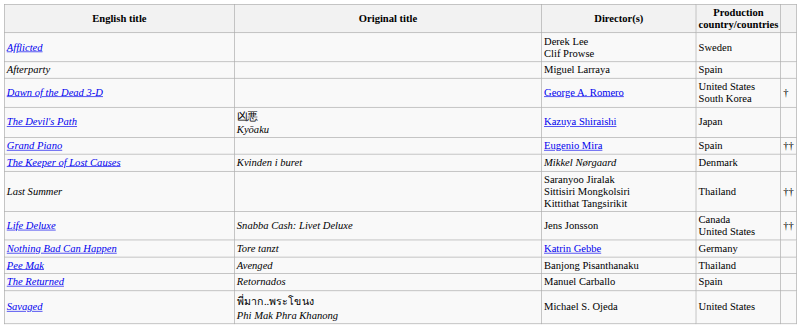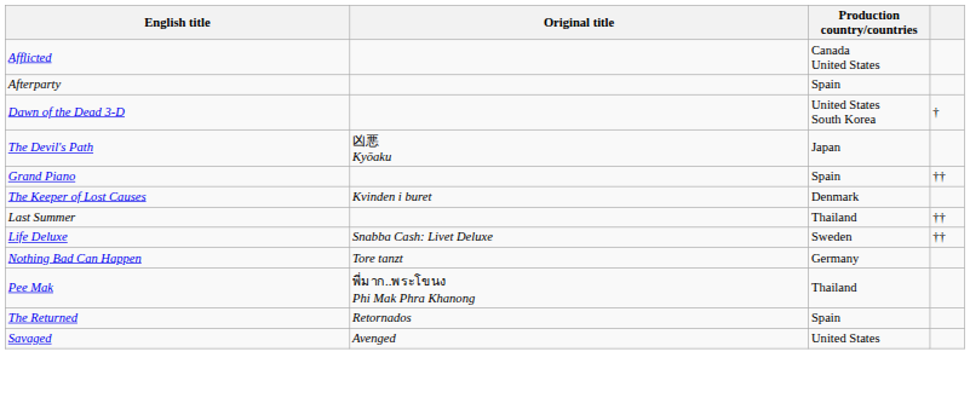- column: Director(s) | Derek Lee Clif Prowse | Miguel Larraya | George A. Romero | Kazuya Shiraishi | Eugenio Mira | Mikkel Nørgaard | Saranyoo Jiralak Sittisiri Mongkolsiri Kittithat Tangsirikit | Jens Jonsson | Katrin Gebbe | Banjong Pisanthanaku | Manuel Carballo | Michael S. Ojeda
Afflicted | Production country/countries: Sweden -> Canada United States
Life Deluxe | Production country/countries: Canada United States -> Sweden
Pee Mak | Original title: Avenged -> พี่มาก..พระโขนง Phi Mak Phra Khanong
Savaged | Original title: พี่มาก..พระโขนง Phi Mak Phra Khanong -> Avenged
